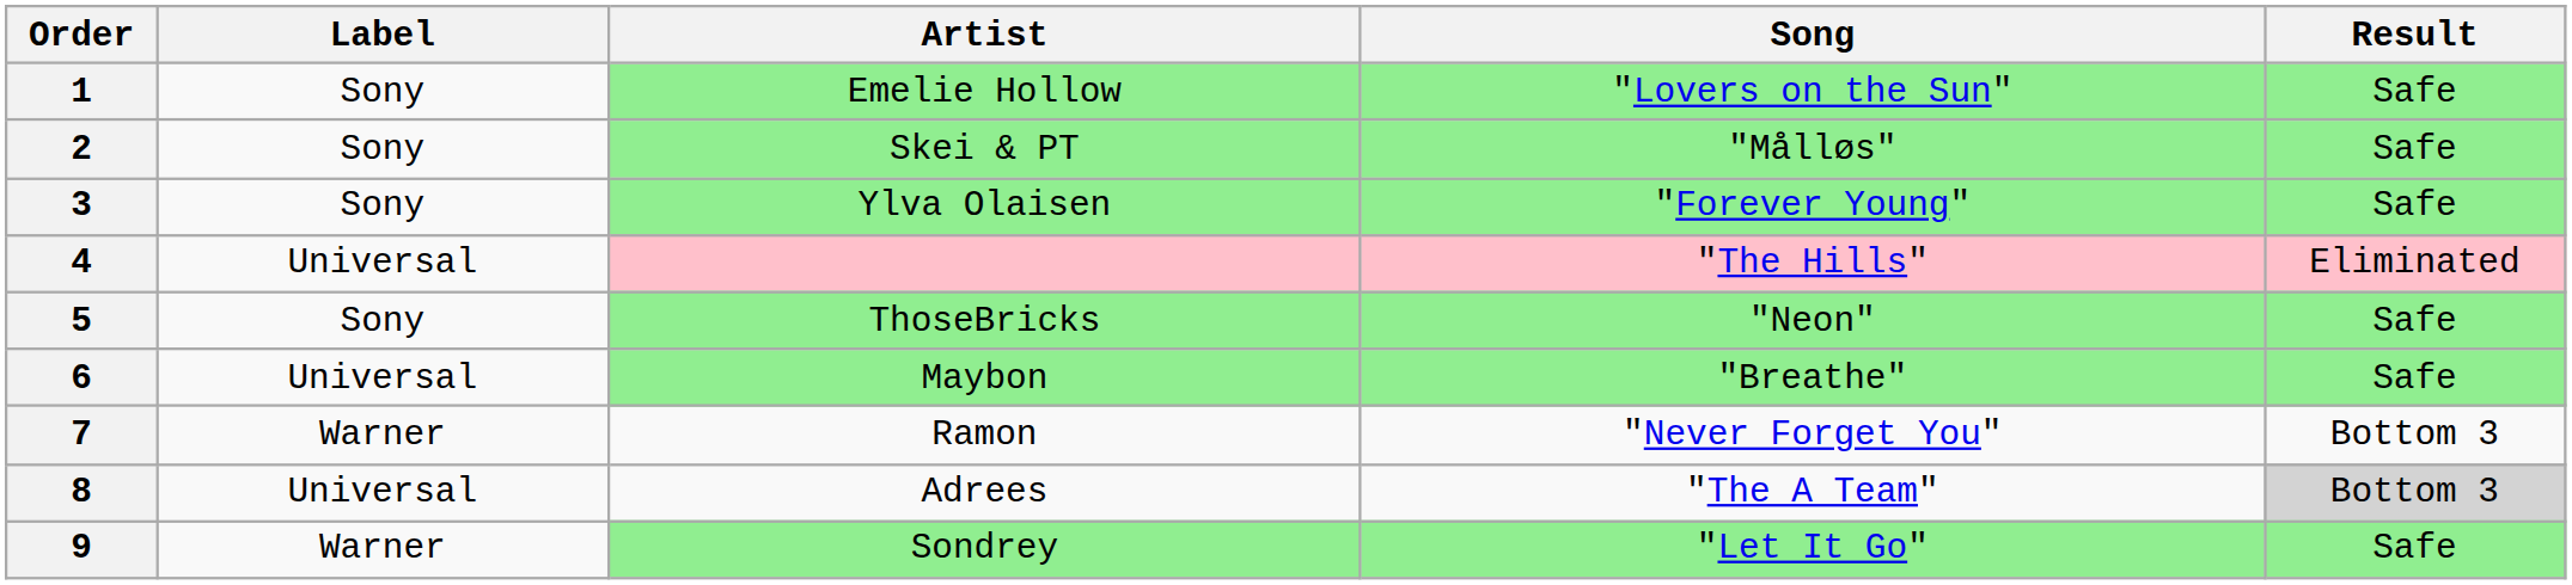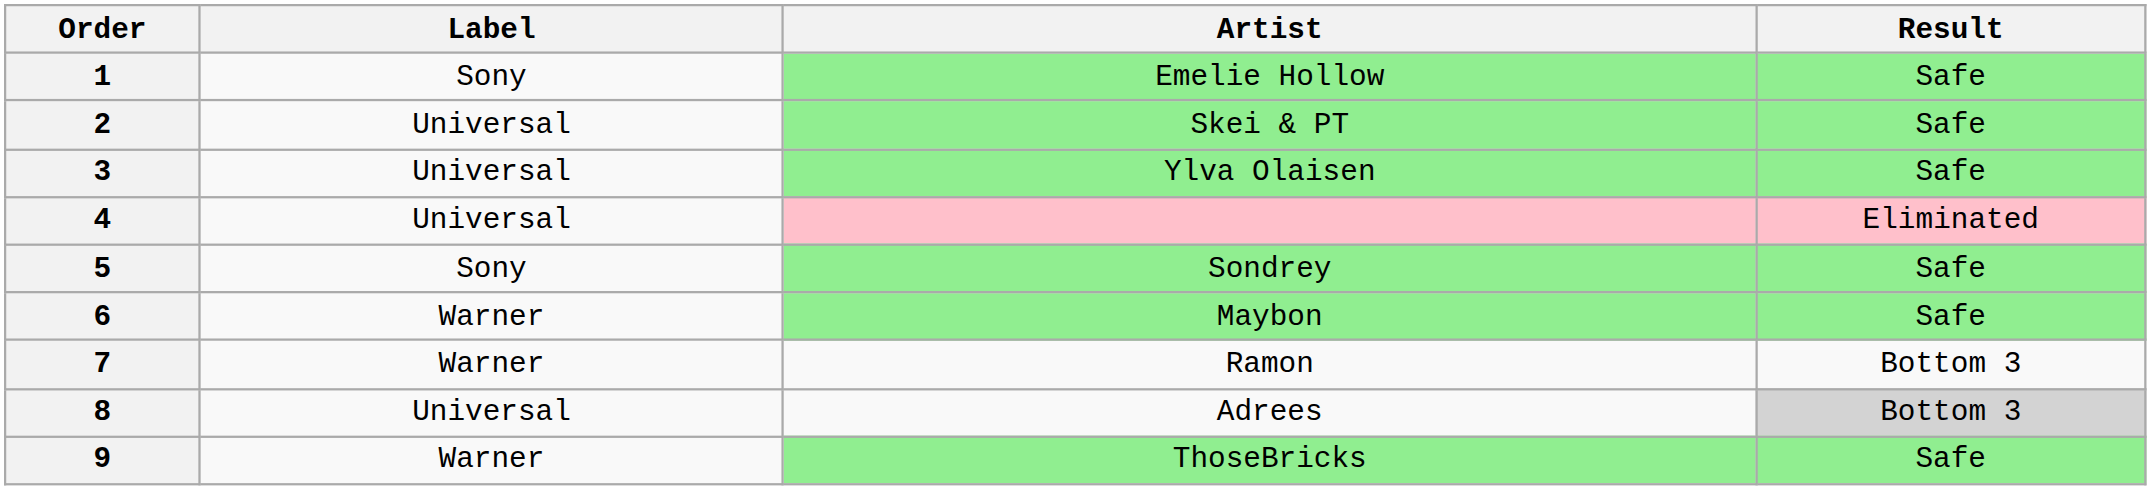- column: Song | "Lovers on the Sun" | "Målløs" | "Forever Young" | "The Hills" | "Neon" | "Breathe" | "Never Forget You" | "The A Team" | "Let It Go"
2 | Label: Sony -> Universal
3 | Label: Sony -> Universal
5 | Artist: ThoseBricks -> Sondrey
6 | Label: Universal -> Warner
9 | Artist: Sondrey -> ThoseBricks
